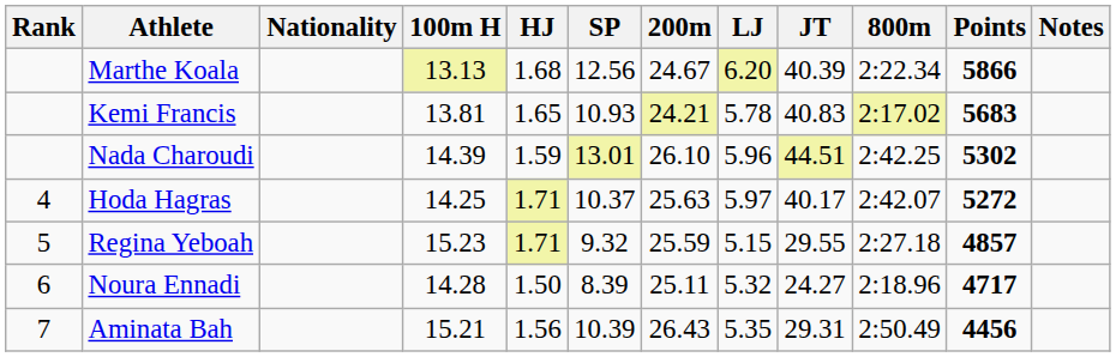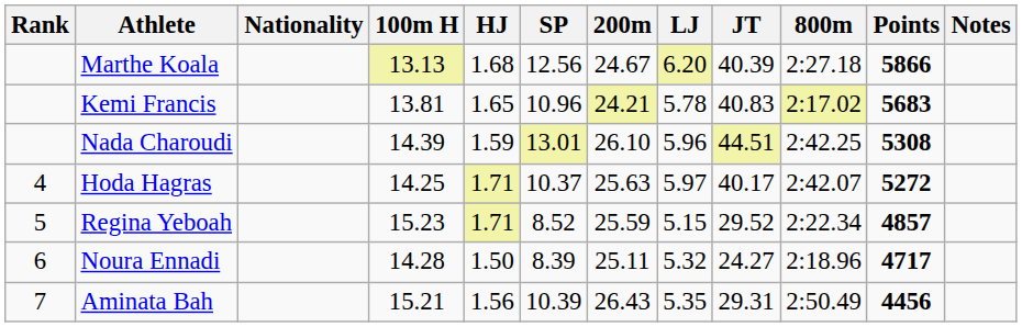Marthe Koala | 800m: 2:22.34 -> 2:27.18
Kemi Francis | SP: 10.93 -> 10.96
Nada Charoudi | Points: 5302 -> 5308
Regina Yeboah | SP: 9.32 -> 8.52
Regina Yeboah | JT: 29.55 -> 29.52
Regina Yeboah | 800m: 2:27.18 -> 2:22.34
